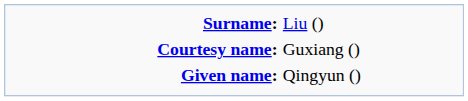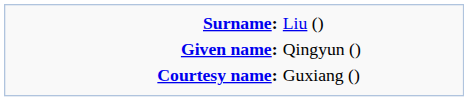rows swapped: Given name: <-> Courtesy name:
